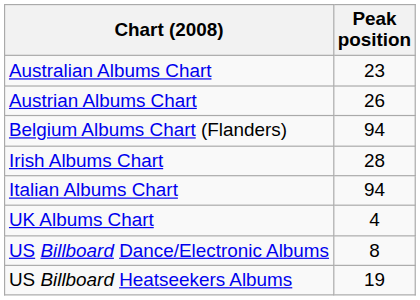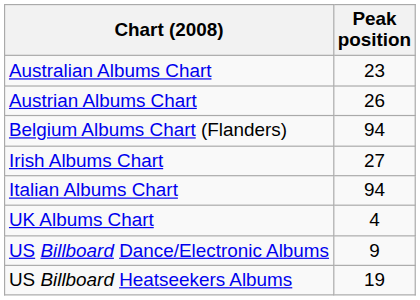Irish Albums Chart | Peak position: 28 -> 27
US Billboard Dance/Electronic Albums | Peak position: 8 -> 9
